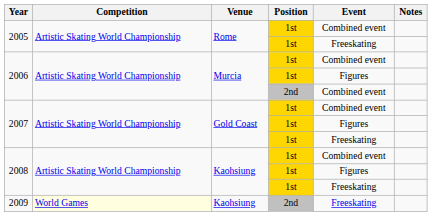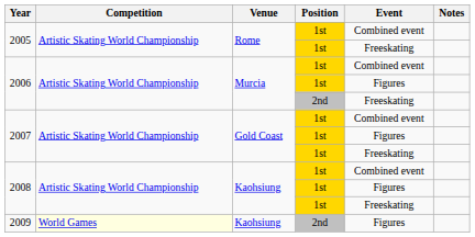2006 / 2nd | Event: Combined event -> Freeskating
2009 | Event: Freeskating -> Figures
